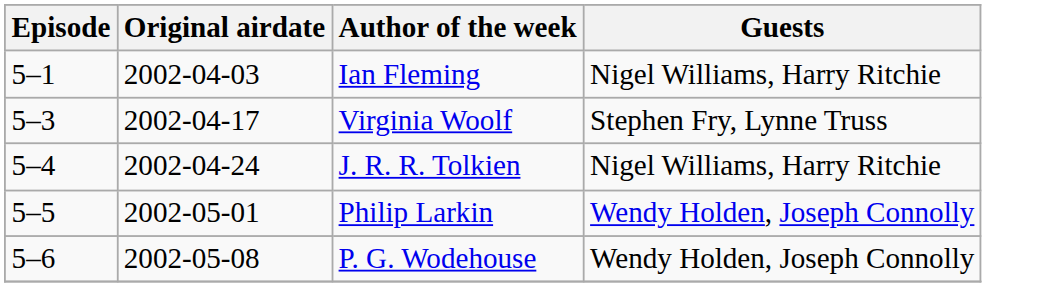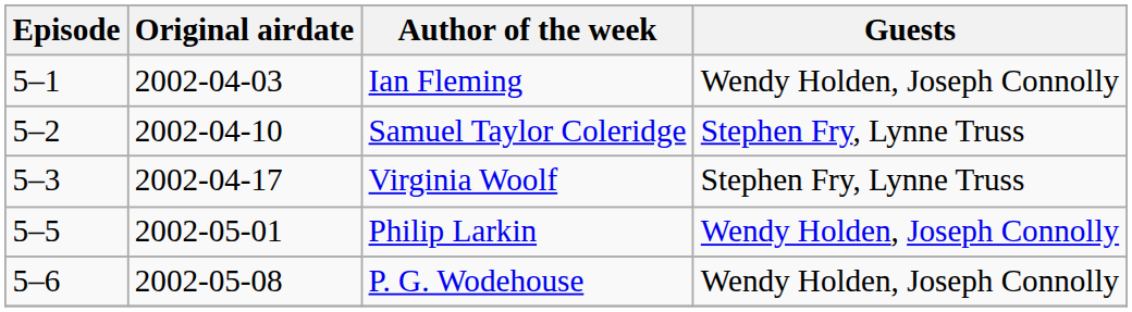Ian Fleming | Guests: Nigel Williams, Harry Ritchie -> Wendy Holden, Joseph Connolly
+ row: 5–2 | 2002-04-10 | Samuel Taylor Coleridge | Stephen Fry, Lynne Truss
- row: 5–4 | 2002-04-24 | J. R. R. Tolkien | Nigel Williams, Harry Ritchie
